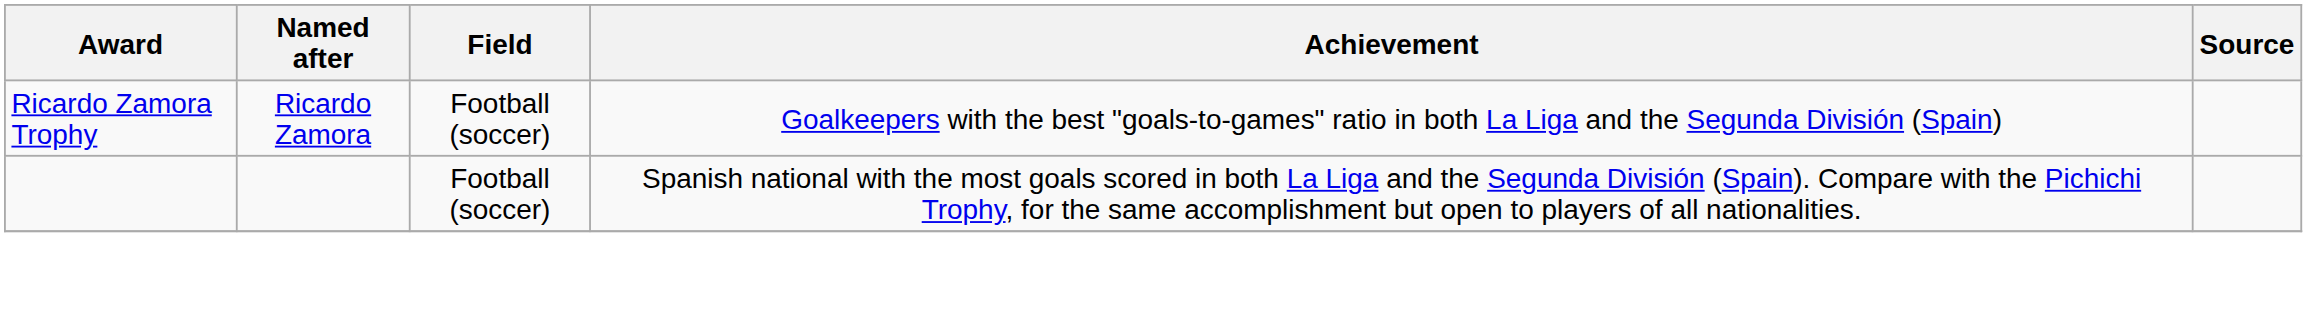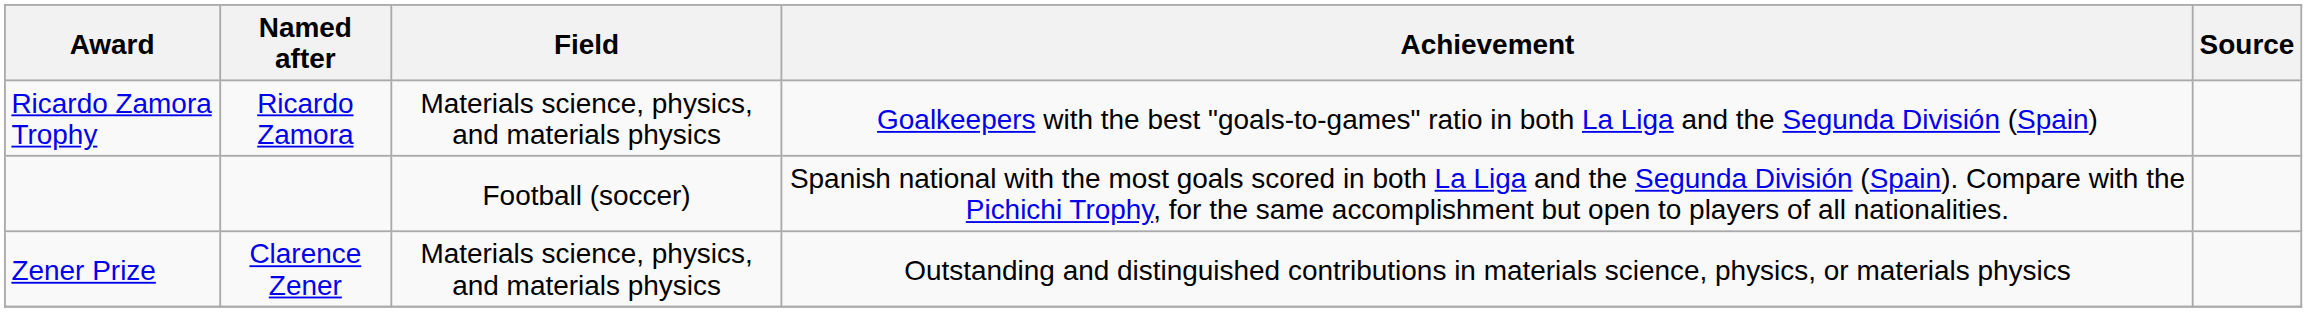Ricardo Zamora Trophy | Field: Football (soccer) -> Materials science, physics, and materials physics
+ row: Zener Prize | Clarence Zener | Materials science, physics, and materials physics | Outstanding and distinguished contributions in materials science, physics, or materials physics
